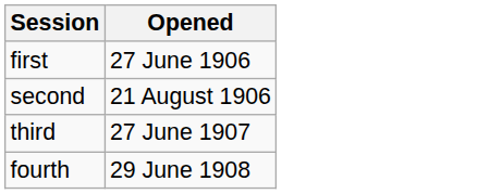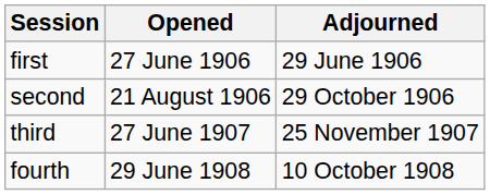+ column: Adjourned | 29 June 1906 | 29 October 1906 | 25 November 1907 | 10 October 1908
